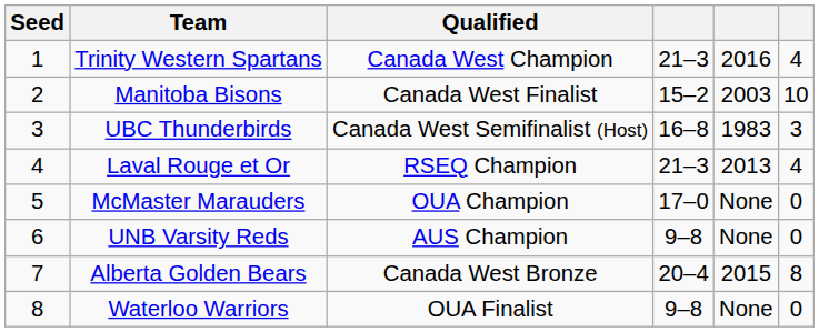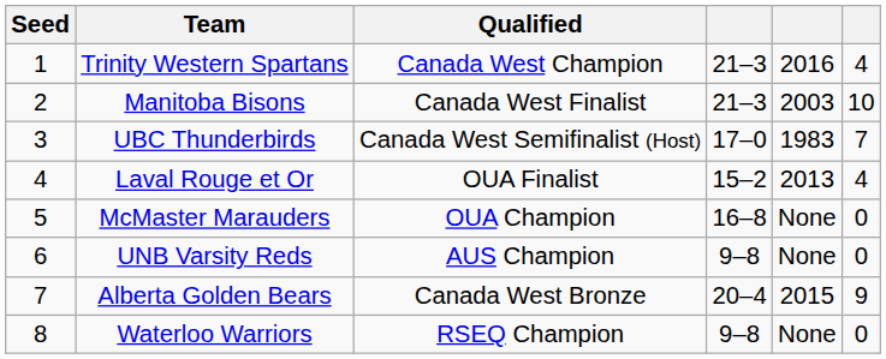Manitoba Bisons | column 4: 15–2 -> 21–3
UBC Thunderbirds | column 4: 16–8 -> 17–0
UBC Thunderbirds | column 6: 3 -> 7
Laval Rouge et Or | Qualified: RSEQ Champion -> OUA Finalist
Laval Rouge et Or | column 4: 21–3 -> 15–2
McMaster Marauders | column 4: 17–0 -> 16–8
Alberta Golden Bears | column 6: 8 -> 9
Waterloo Warriors | Qualified: OUA Finalist -> RSEQ Champion
